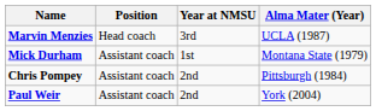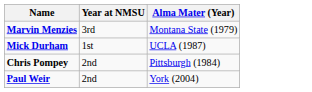- column: Position | Head coach | Assistant coach | Assistant coach | Assistant coach
Marvin Menzies | Alma Mater (Year): UCLA (1987) -> Montana State (1979)
Mick Durham | Alma Mater (Year): Montana State (1979) -> UCLA (1987)
